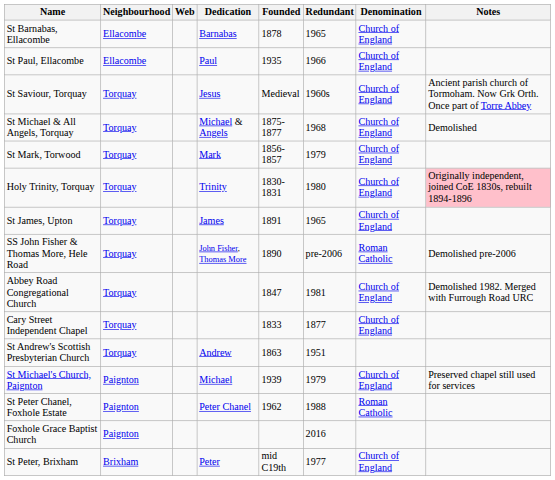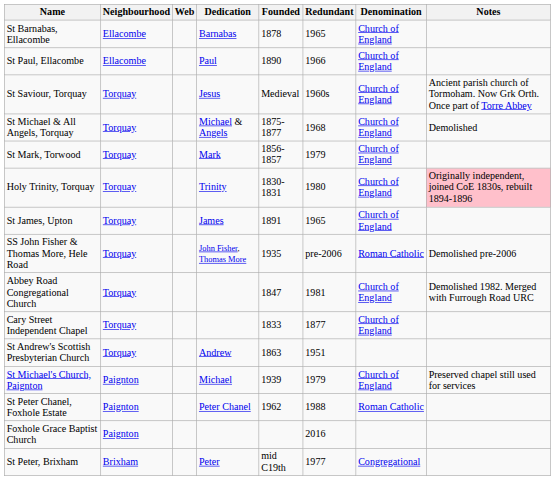St Paul, Ellacombe | Founded: 1935 -> 1890
SS John Fisher & Thomas More, Hele Road | Founded: 1890 -> 1935
St Peter, Brixham | Denomination: Church of England -> Congregational
